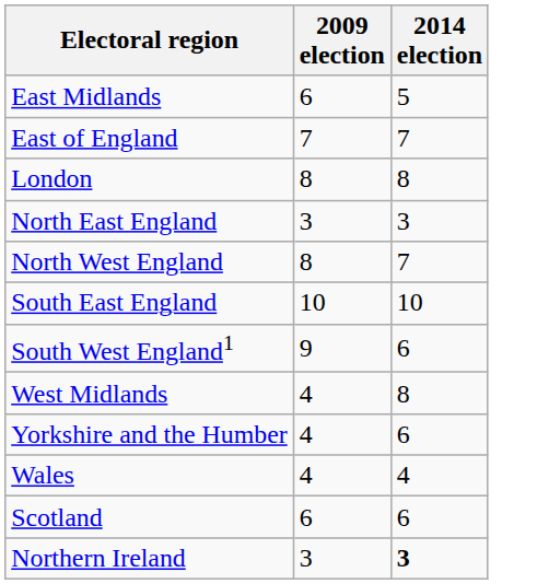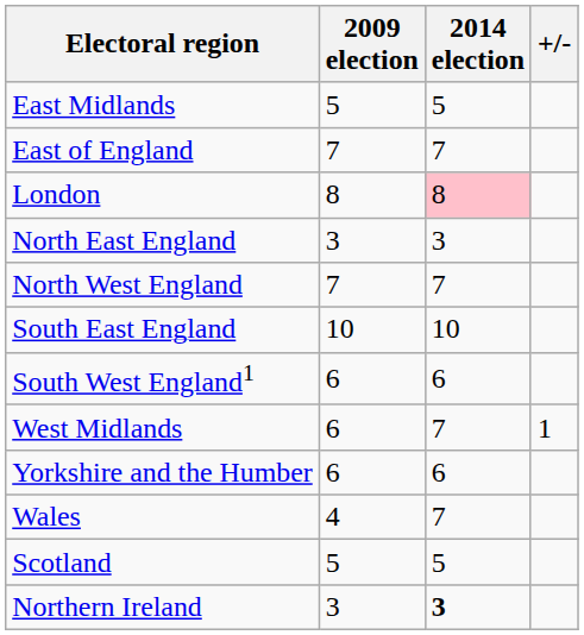+ column: +/- | 1
East Midlands | 2009 election: 6 -> 5
London | 2014 election: no background -> pink background
North West England | 2009 election: 8 -> 7
South West England1 | 2009 election: 9 -> 6
West Midlands | 2009 election: 4 -> 6
West Midlands | 2014 election: 8 -> 7
Yorkshire and the Humber | 2009 election: 4 -> 6
Wales | 2014 election: 4 -> 7
Scotland | 2009 election: 6 -> 5
Scotland | 2014 election: 6 -> 5
